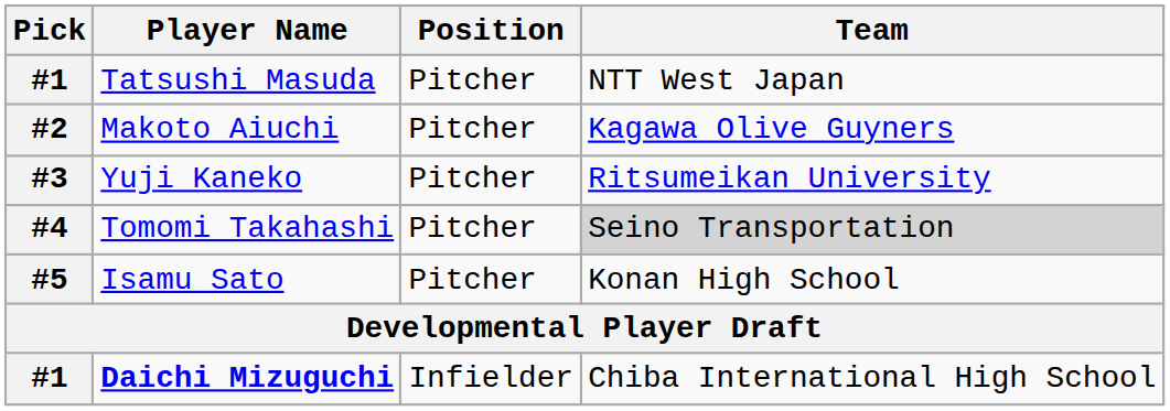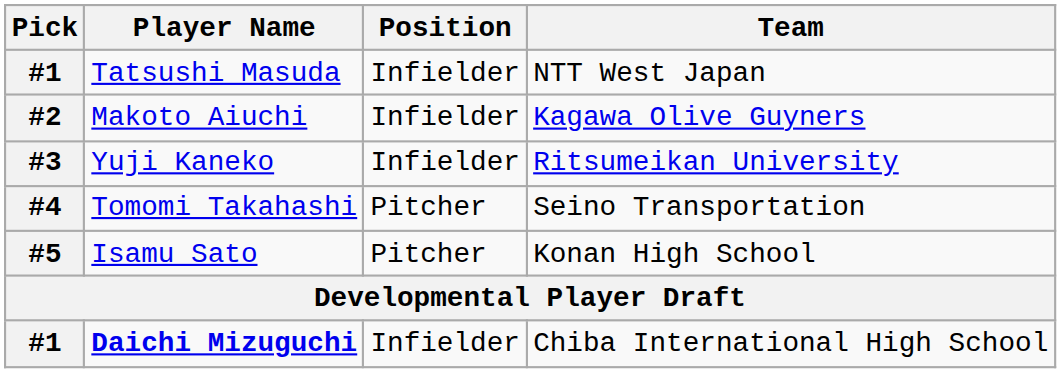Tatsushi Masuda | Position: Pitcher -> Infielder
Makoto Aiuchi | Position: Pitcher -> Infielder
Yuji Kaneko | Position: Pitcher -> Infielder
Tomomi Takahashi | Team: lightgrey background -> no background
